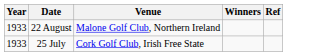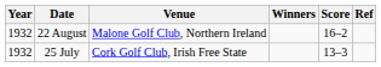+ column: Score | 16–2 | 13–3
22 August | Year: 1933 -> 1932
25 July | Year: 1933 -> 1932
